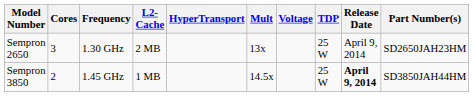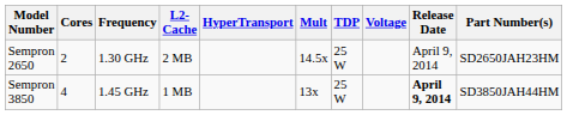columns swapped: Voltage <-> TDP
Sempron 2650 | Cores: 3 -> 2
Sempron 2650 | Mult: 13x -> 14.5x
Sempron 3850 | Cores: 2 -> 4
Sempron 3850 | Mult: 14.5x -> 13x
